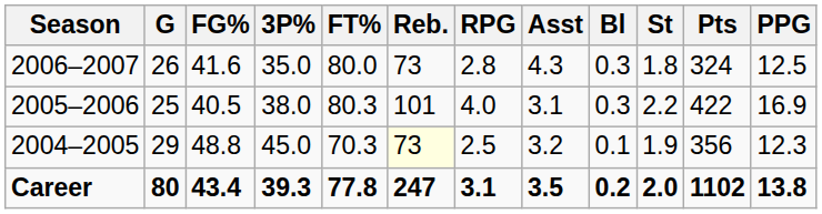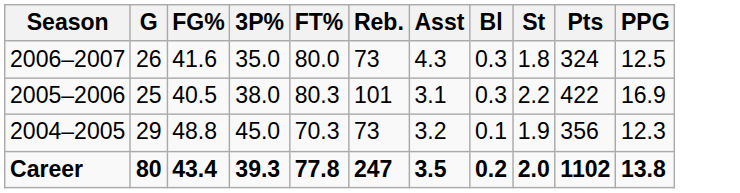- column: RPG | 2.8 | 4.0 | 2.5 | 3.1
2004–2005 | Reb.: lightyellow background -> no background
